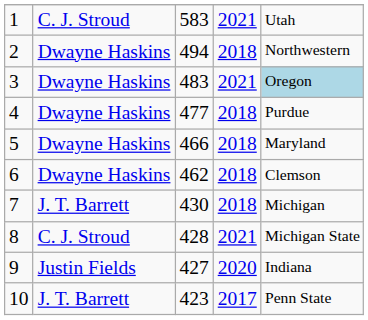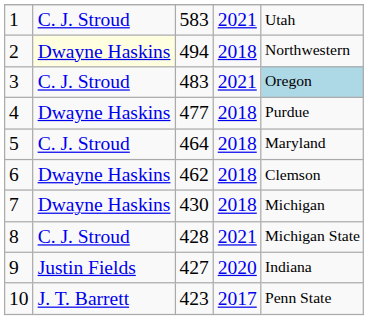2 | column 2: no background -> lightyellow background
3 | column 2: Dwayne Haskins -> C. J. Stroud
5 | column 2: Dwayne Haskins -> C. J. Stroud
5 | column 3: 466 -> 464
7 | column 2: J. T. Barrett -> Dwayne Haskins
